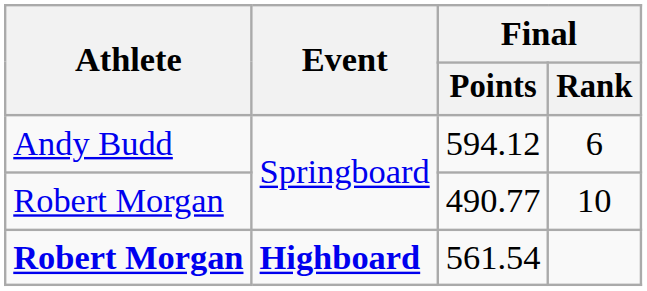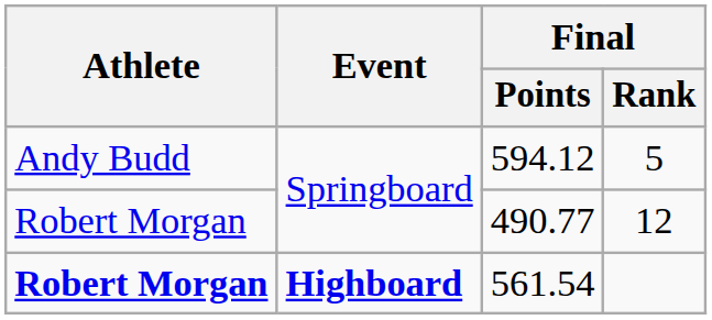594.12 | Final / Rank: 6 -> 5
490.77 | Final / Rank: 10 -> 12
